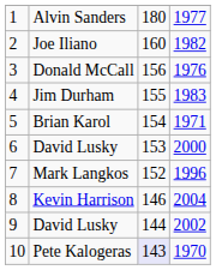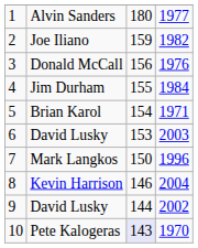Joe Iliano | column 3: 160 -> 159
Jim Durham | column 4: 1983 -> 1984
6 / David Lusky | column 4: 2000 -> 2003
Mark Langkos | column 3: 152 -> 150
